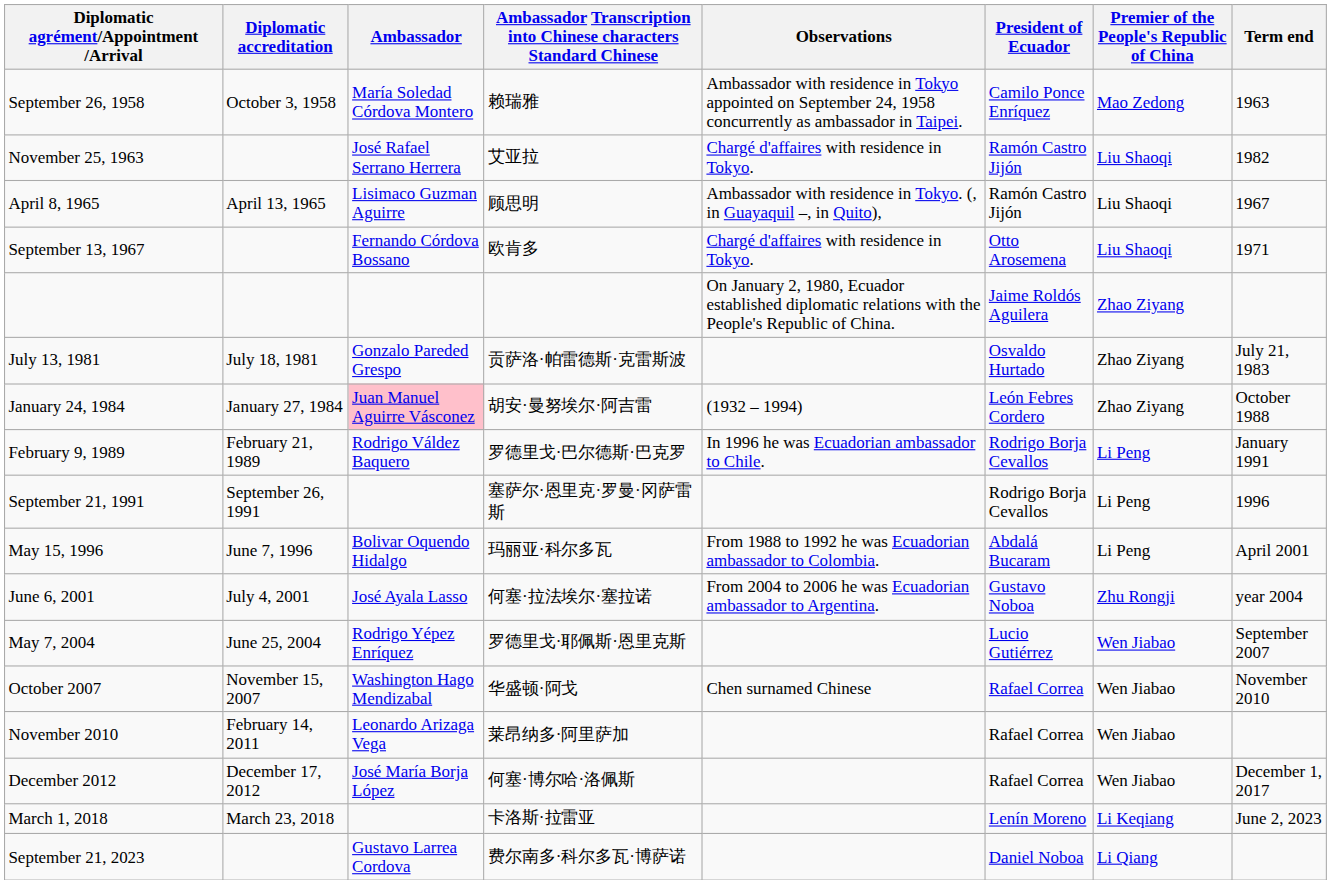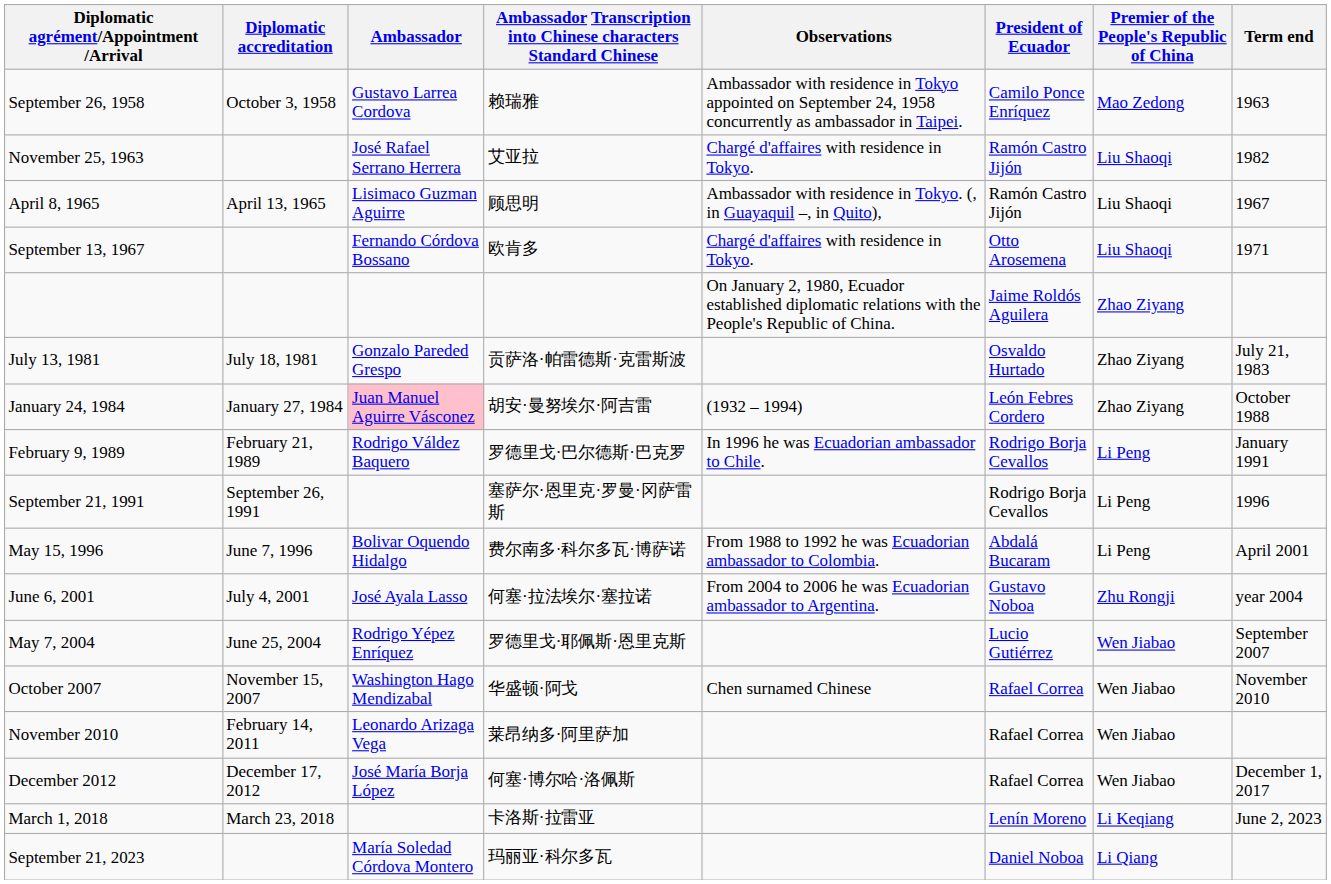September 26, 1958 | Ambassador: María Soledad Córdova Montero -> Gustavo Larrea Cordova
May 15, 1996 | column 4: 玛丽亚·科尔多瓦 -> 费尔南多·科尔多瓦·博萨诺
September 21, 2023 | Ambassador: Gustavo Larrea Cordova -> María Soledad Córdova Montero
September 21, 2023 | column 4: 费尔南多·科尔多瓦·博萨诺 -> 玛丽亚·科尔多瓦
